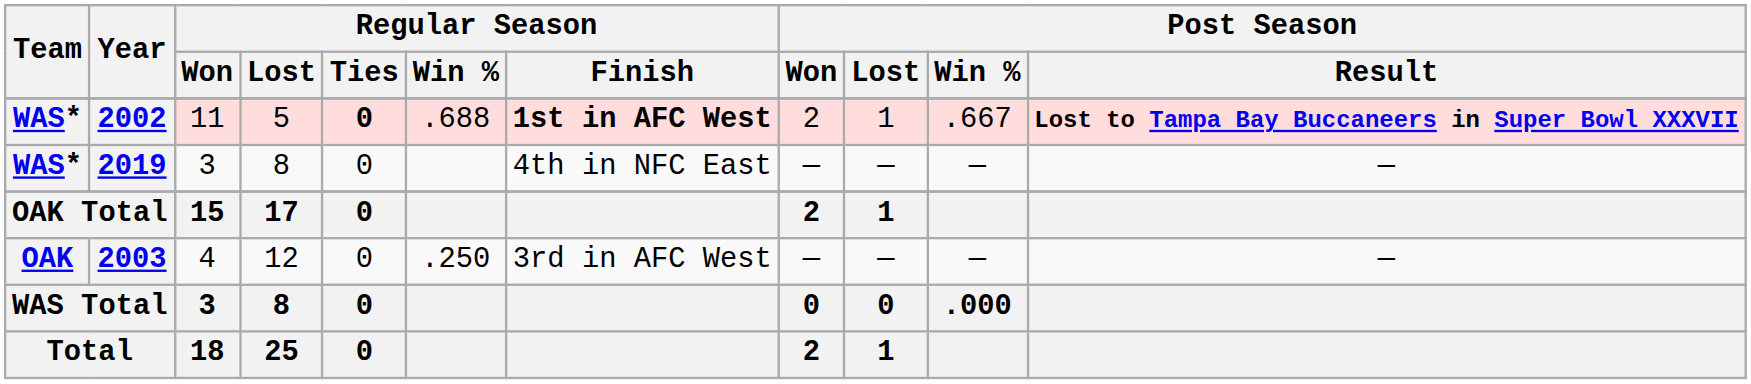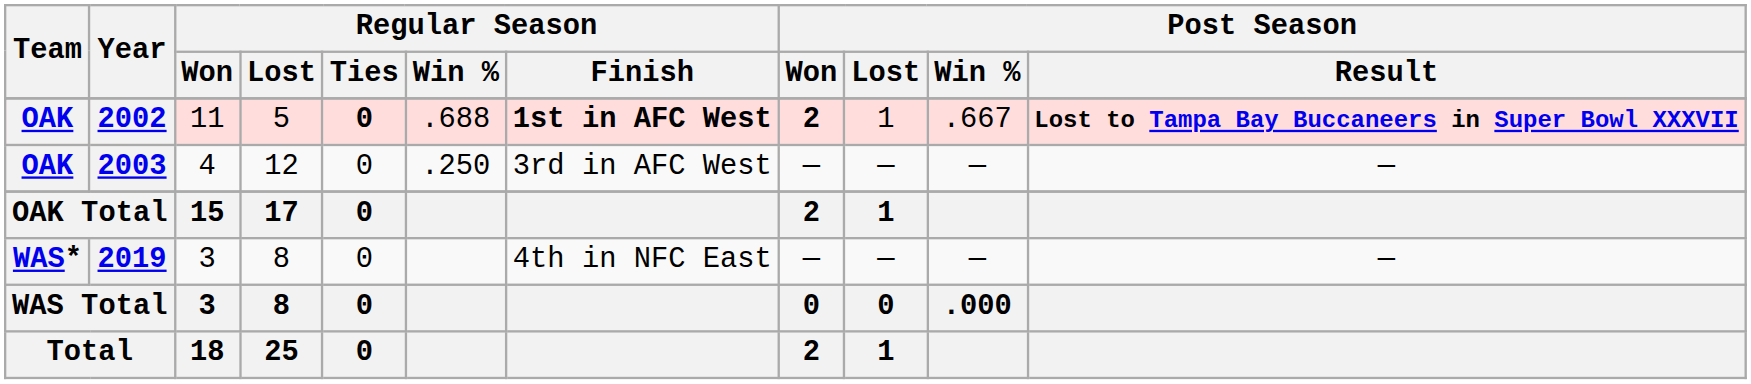2002 | Team: WAS* -> OAK
2002 | Post Season / Won: normal -> bold
rows swapped: 2003 <-> 2019
